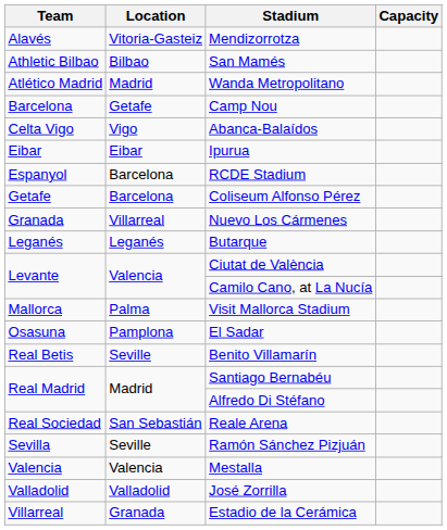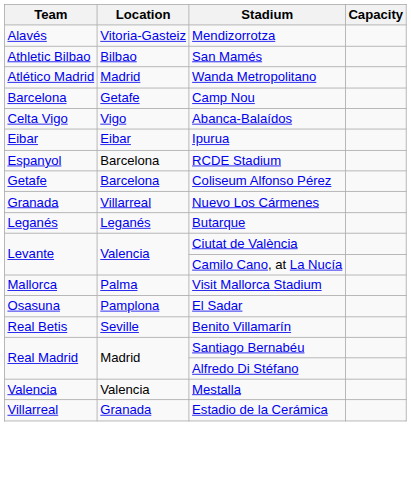- row: Real Sociedad | San Sebastián | Reale Arena
- row: Sevilla | Seville | Ramón Sánchez Pizjuán
- row: Valladolid | Valladolid | José Zorrilla
